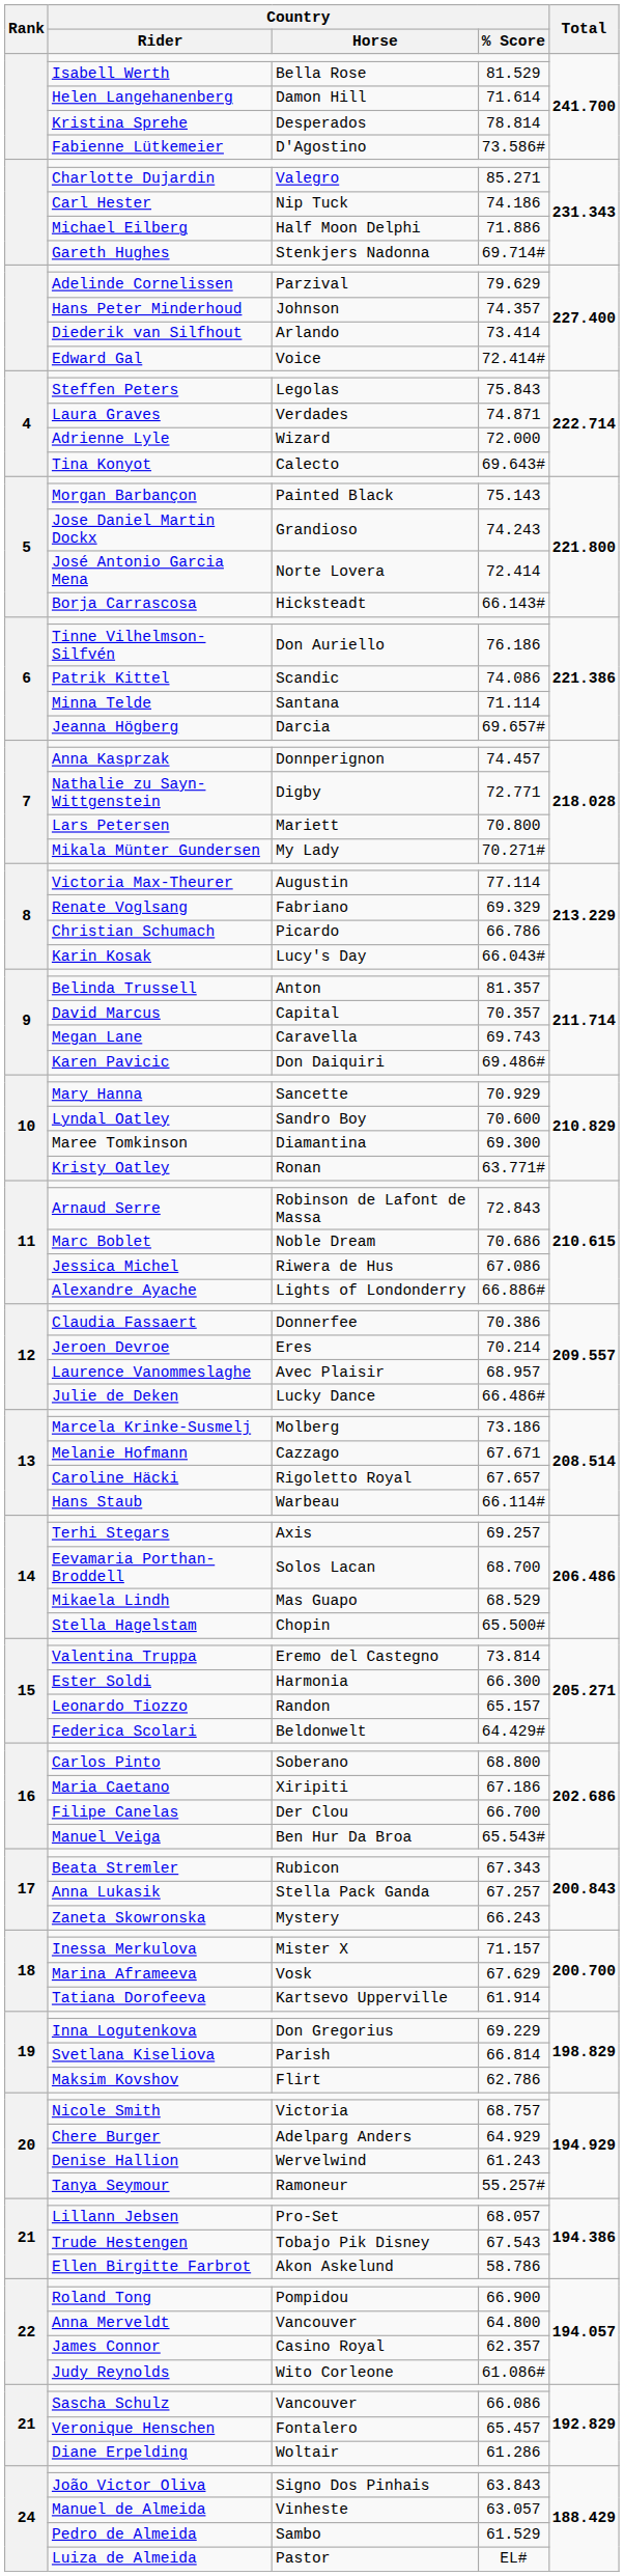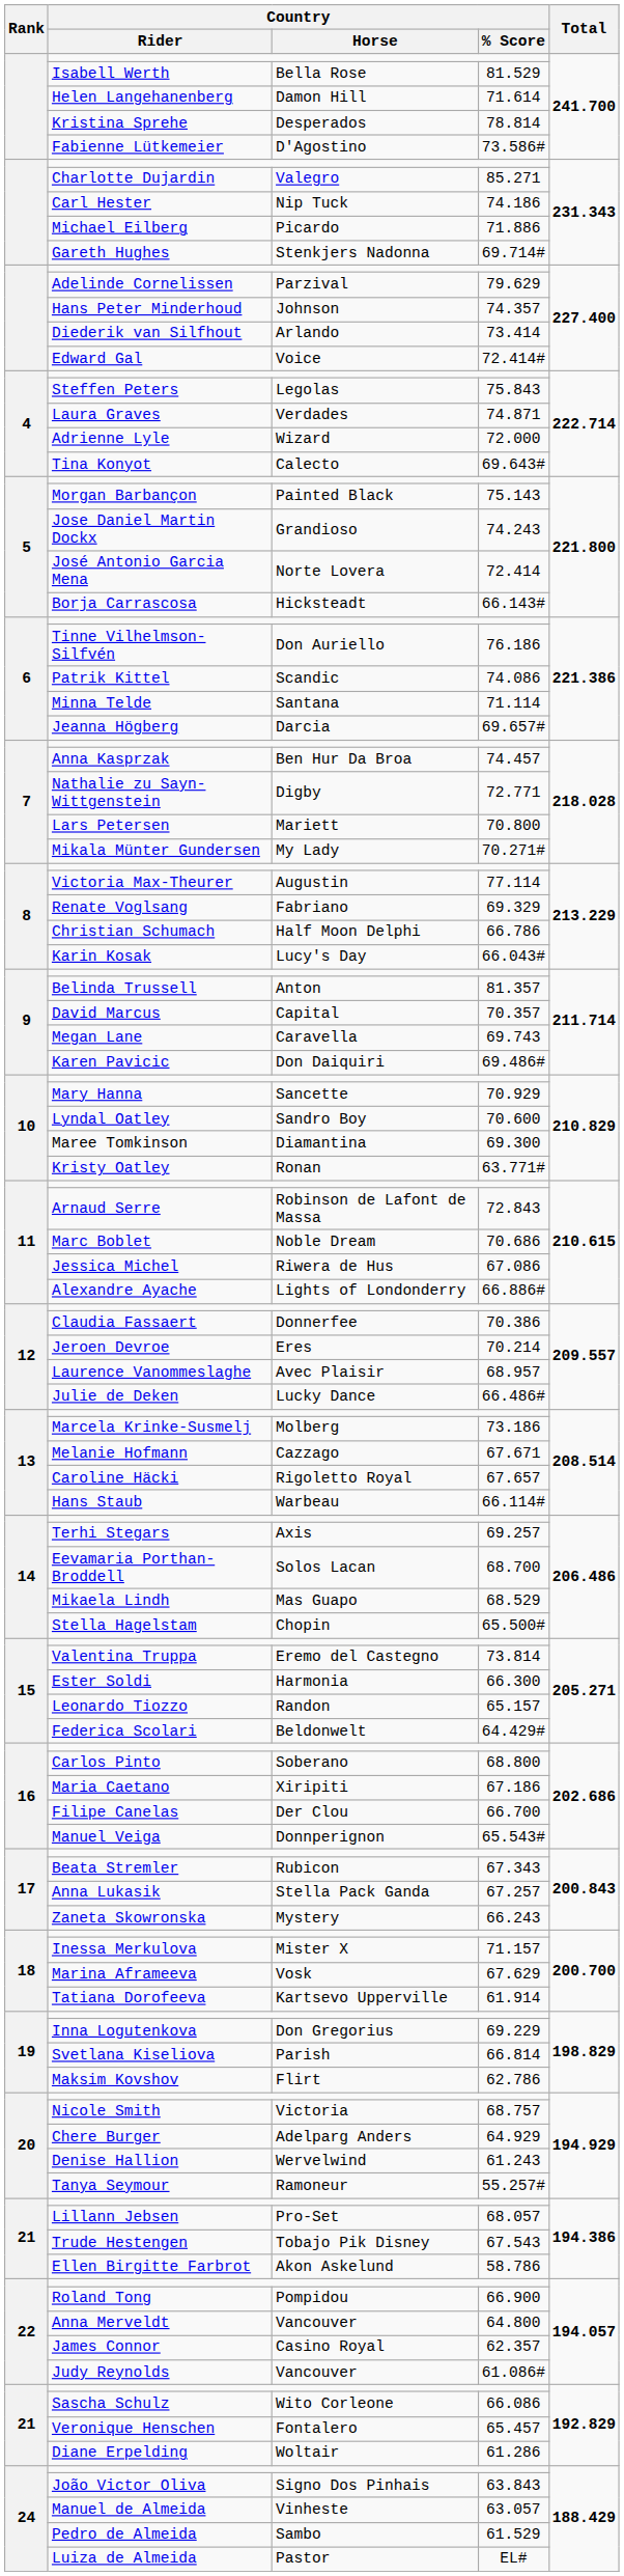Michael Eilberg | Country / Horse: Half Moon Delphi -> Picardo
Anna Kasprzak | Country / Horse: Donnperignon -> Ben Hur Da Broa
Christian Schumach | Country / Horse: Picardo -> Half Moon Delphi
Manuel Veiga | Country / Horse: Ben Hur Da Broa -> Donnperignon
Judy Reynolds | Country / Horse: Wito Corleone -> Vancouver
Sascha Schulz | Country / Horse: Vancouver -> Wito Corleone
